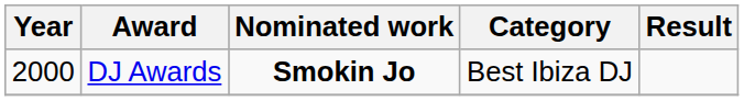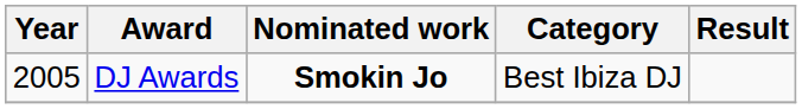DJ Awards | Year: 2000 -> 2005
